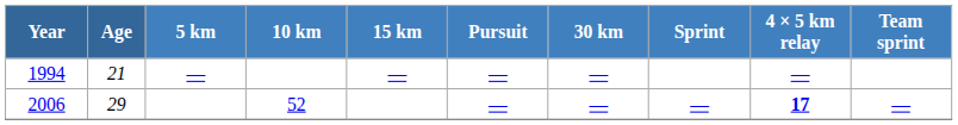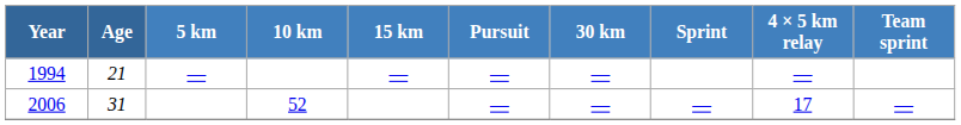2006 | Age: 29 -> 31
2006 | 4 × 5 km relay: bold -> normal
